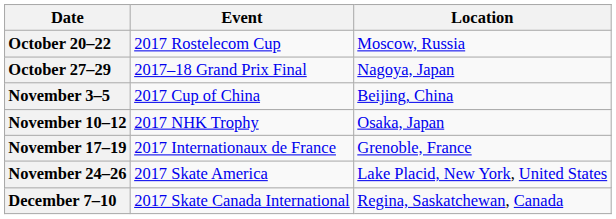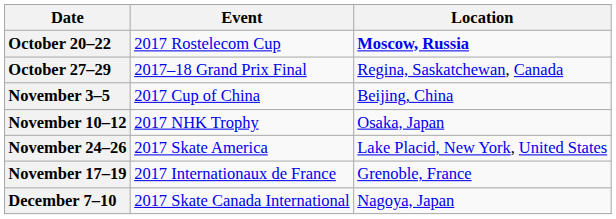October 20–22 | Location: normal -> bold
October 27–29 | Location: Nagoya, Japan -> Regina, Saskatchewan, Canada
rows swapped: November 17–19 <-> November 24–26
December 7–10 | Location: Regina, Saskatchewan, Canada -> Nagoya, Japan
